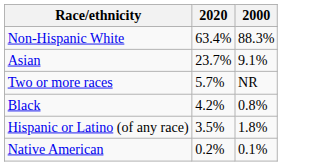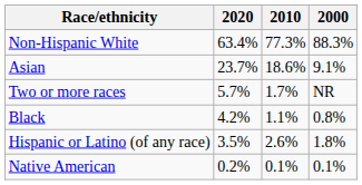+ column: 2010 | 77.3% | 18.6% | 1.7% | 1.1% | 2.6% | 0.1%
